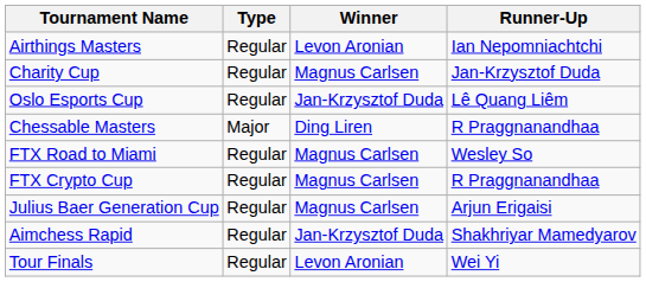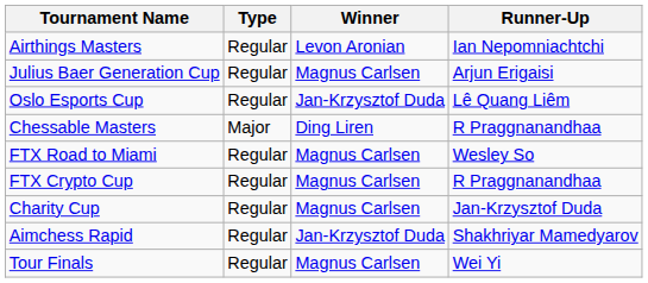rows swapped: Charity Cup <-> Julius Baer Generation Cup
Tour Finals | Winner: Levon Aronian -> Magnus Carlsen
